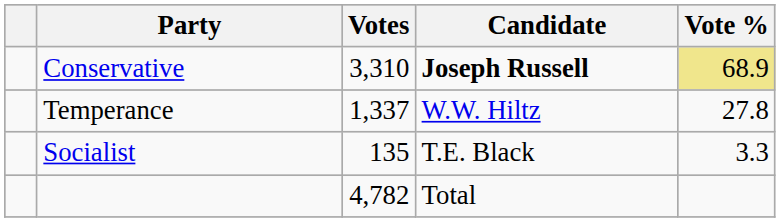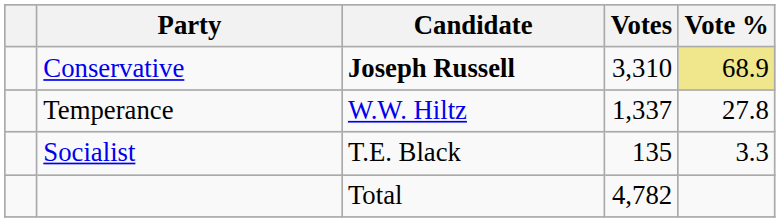columns swapped: Candidate <-> Votes
